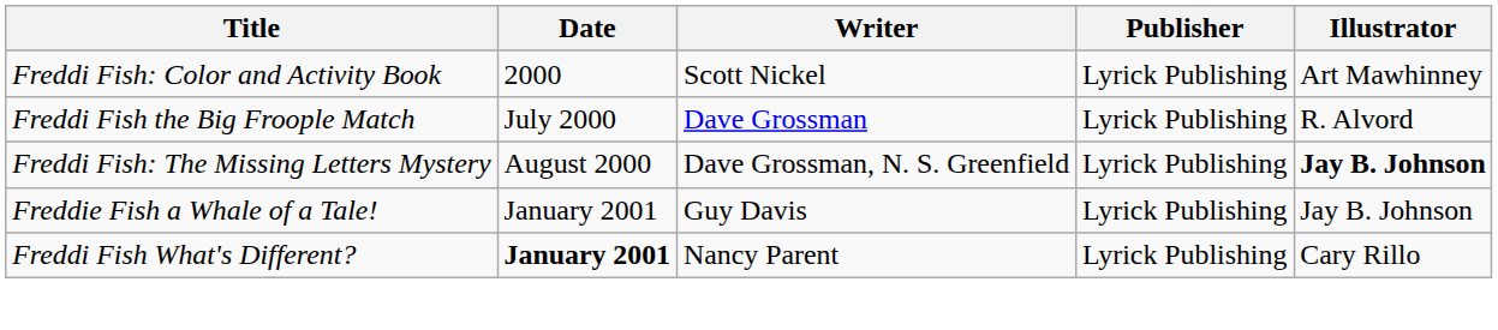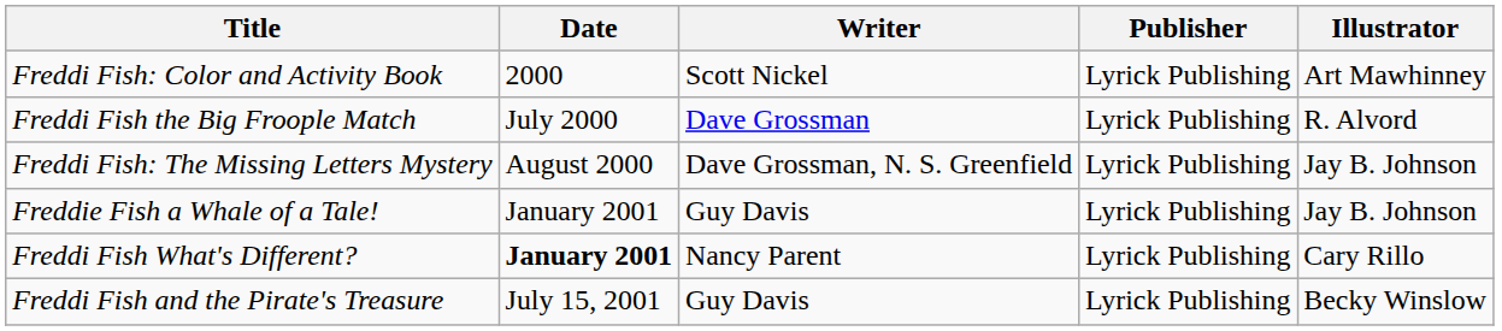Freddi Fish: The Missing Letters Mystery | Illustrator: bold -> normal
+ row: Freddi Fish and the Pirate's Treasure | July 15, 2001 | Guy Davis | Lyrick Publishing | Becky Winslow
